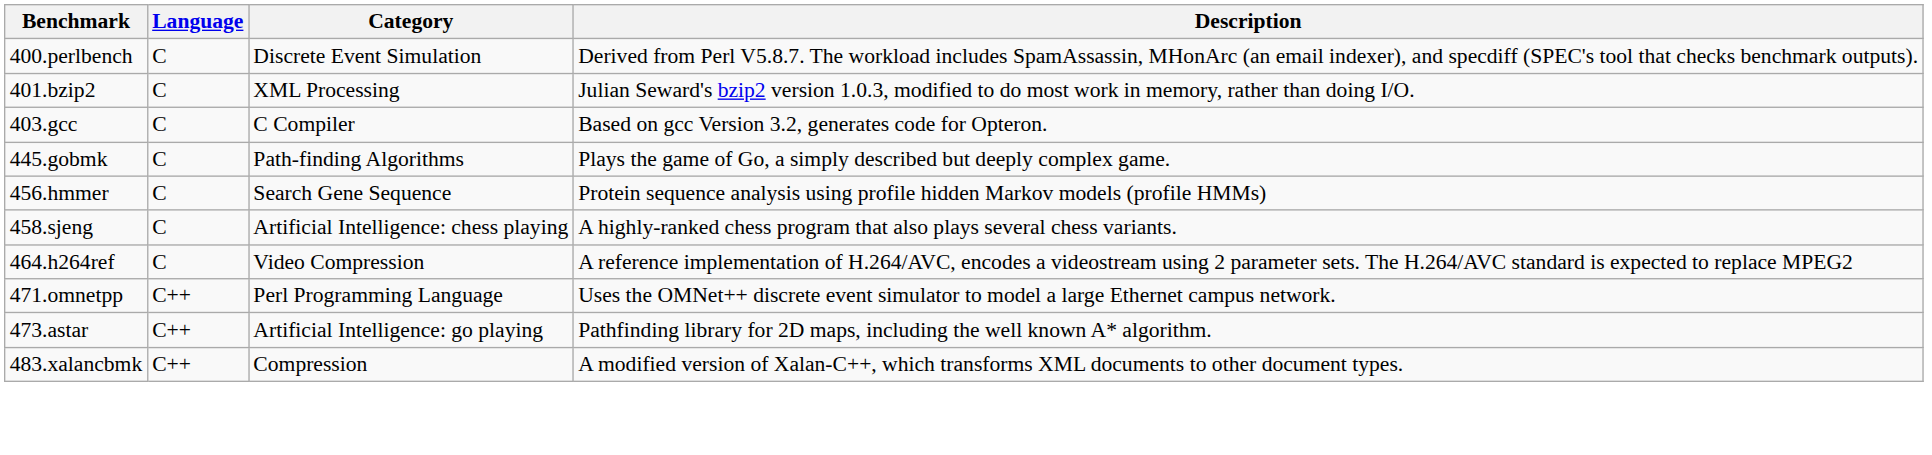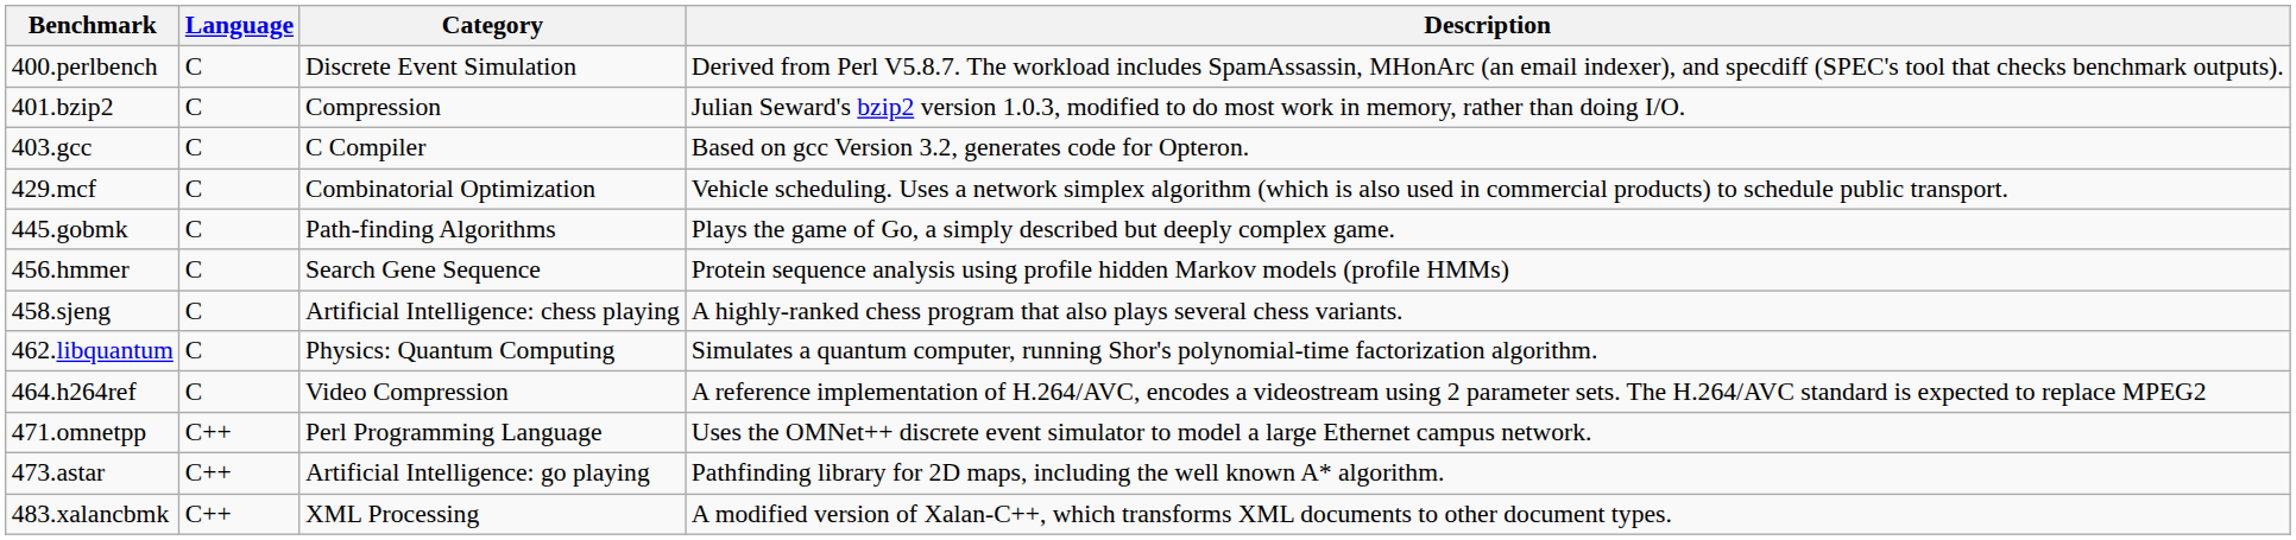401.bzip2 | Category: XML Processing -> Compression
+ row: 429.mcf | C | Combinatorial Optimization | Vehicle scheduling. Uses a network simplex algorithm (which is also used in commercial products) to schedule public transport.
+ row: 462.libquantum | C | Physics: Quantum Computing | Simulates a quantum computer, running Shor's polynomial-time factorization algorithm.
483.xalancbmk | Category: Compression -> XML Processing
